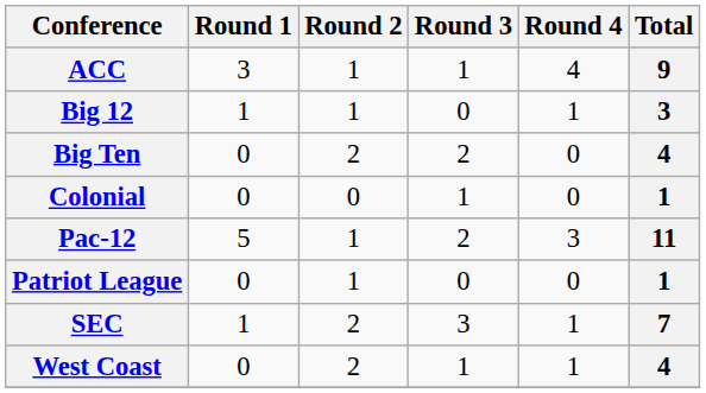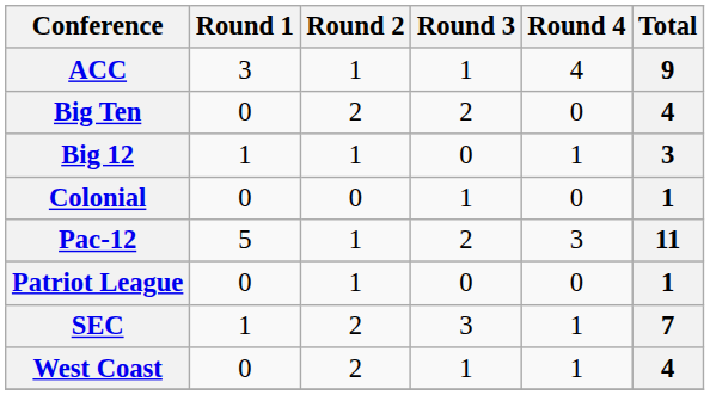rows swapped: Big Ten <-> Big 12
